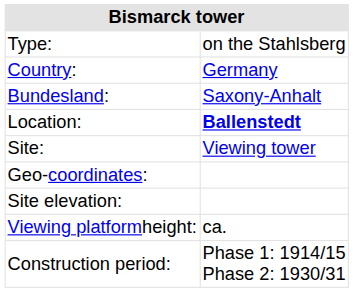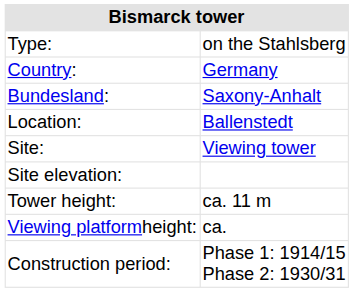Location: | column 2: bold -> normal
- row: Geo-coordinates:
+ row: Tower height: | ca. 11 m
